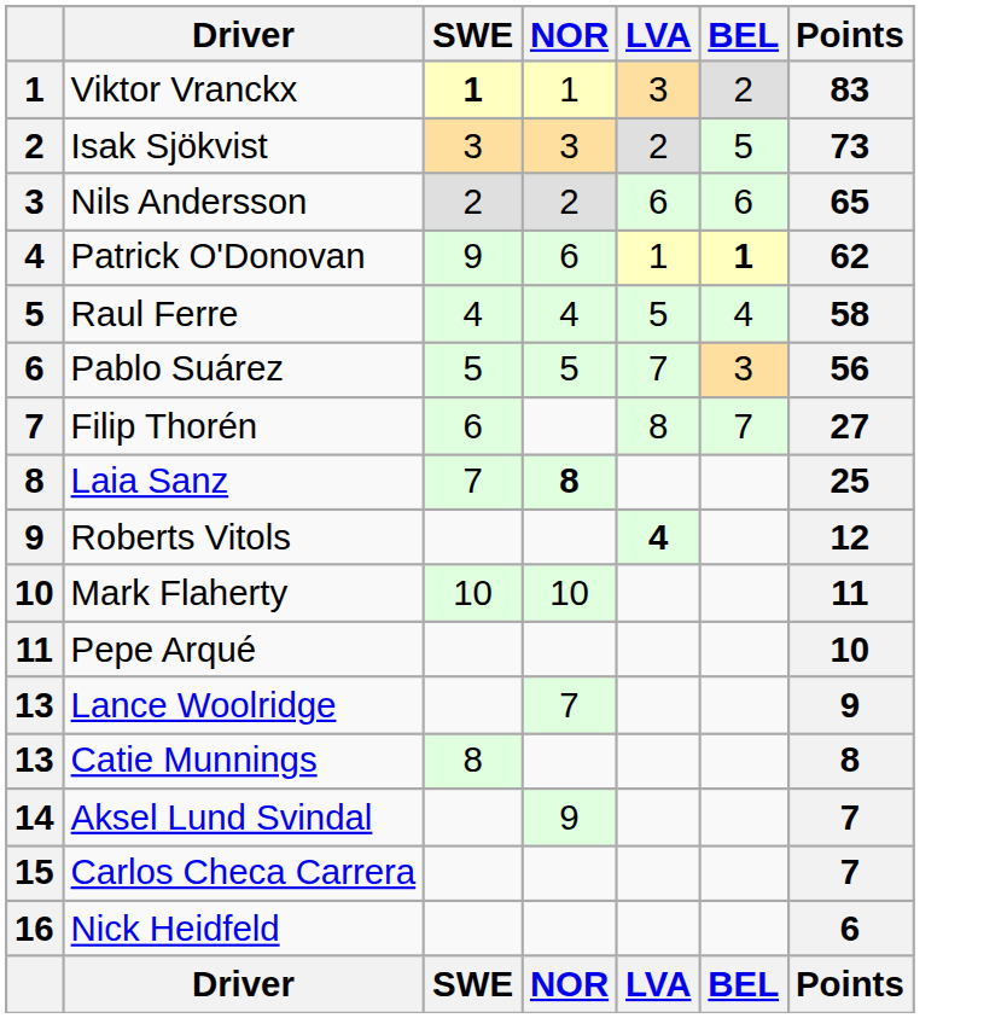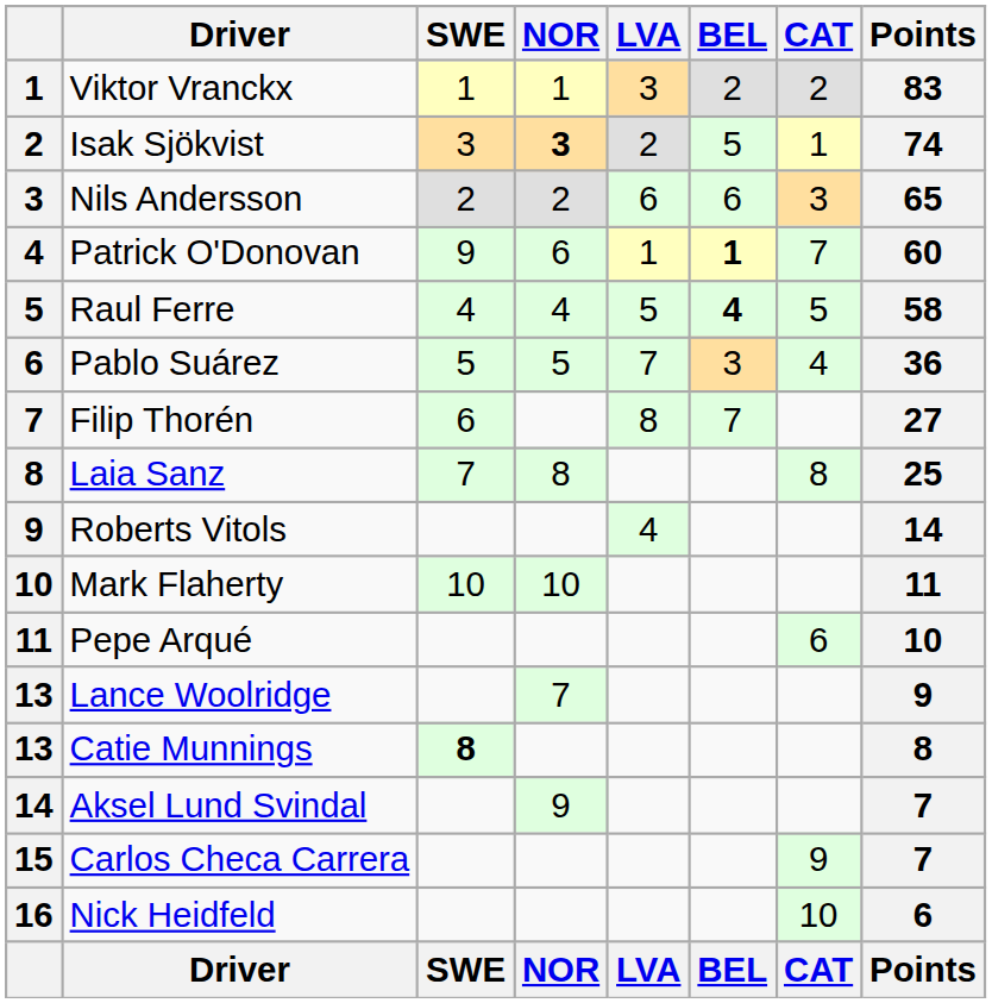+ column: CAT | 2 | 1 | 3 | 7 | 5 | 4 | 8 | 6 | 9 | 10 | CAT
Viktor Vranckx | SWE: bold -> normal
Isak Sjökvist | NOR: normal -> bold
Isak Sjökvist | Points: 73 -> 74
Patrick O'Donovan | Points: 62 -> 60
Raul Ferre | BEL: normal -> bold
Pablo Suárez | Points: 56 -> 36
Laia Sanz | NOR: bold -> normal
Roberts Vitols | LVA: bold -> normal
Roberts Vitols | Points: 12 -> 14
Catie Munnings | SWE: normal -> bold
